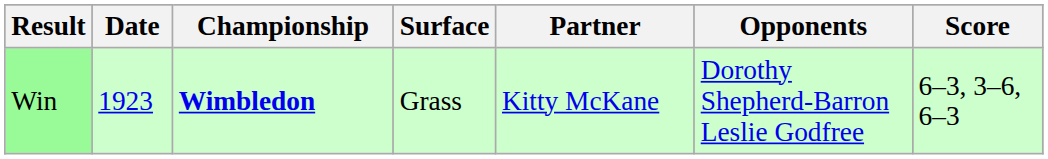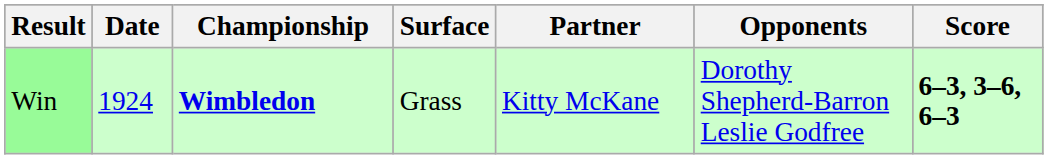Win | Date: 1923 -> 1924
Win | Score: normal -> bold
